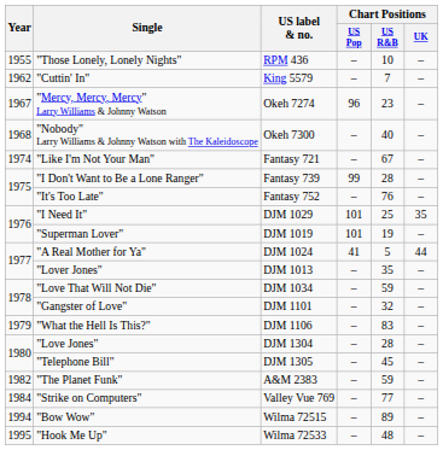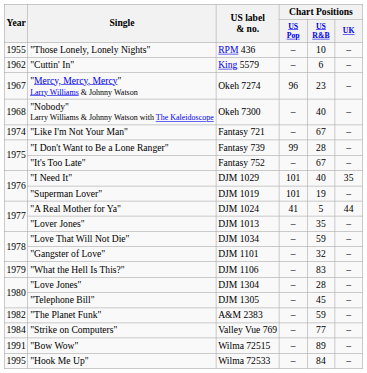"Cuttin' In" | Chart Positions / US R&B: 7 -> 6
"It's Too Late" | Chart Positions / US R&B: 76 -> 67
"I Need It" | Chart Positions / US R&B: 25 -> 40
"Bow Wow" | Year: 1994 -> 1991
"Hook Me Up" | Chart Positions / US R&B: 48 -> 84
